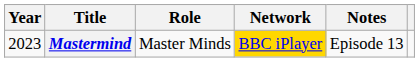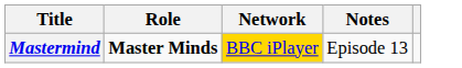- column: Year | 2023
Mastermind | Role: normal -> bold
